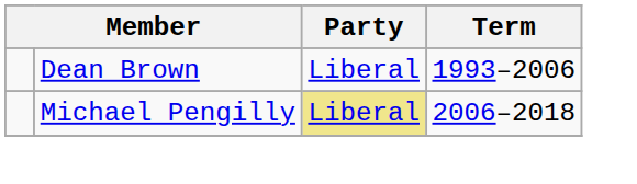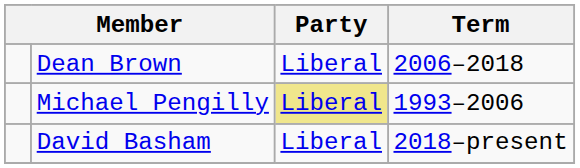Dean Brown | Term: 1993–2006 -> 2006–2018
Michael Pengilly | Term: 2006–2018 -> 1993–2006
+ row: David Basham | Liberal | 2018–present
